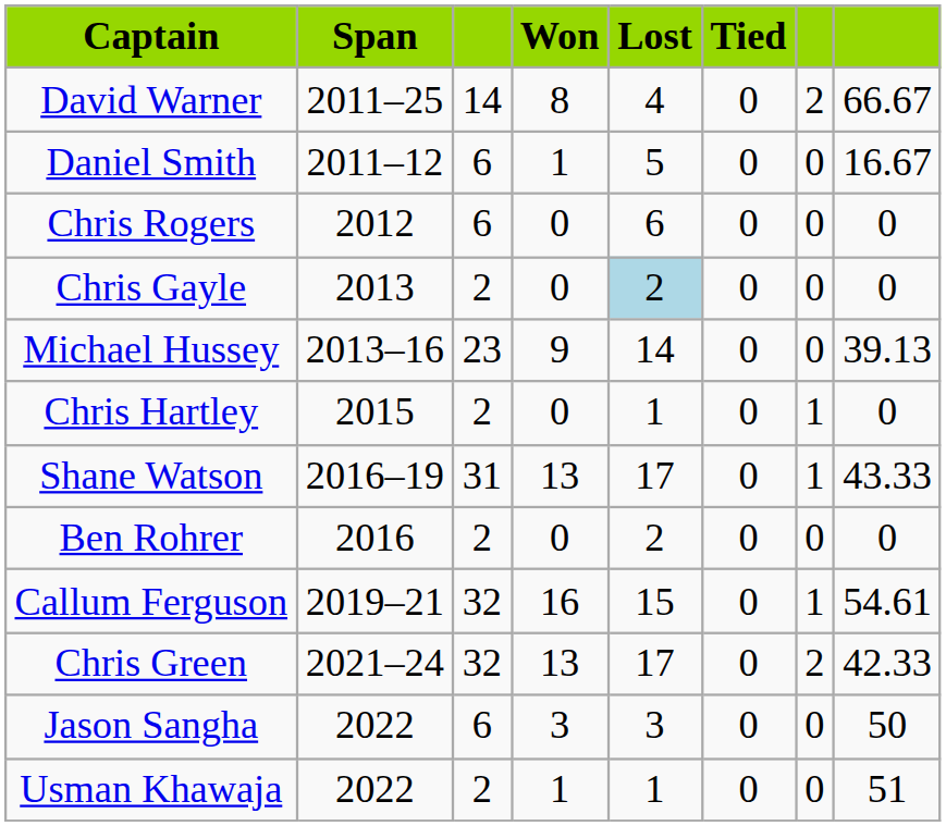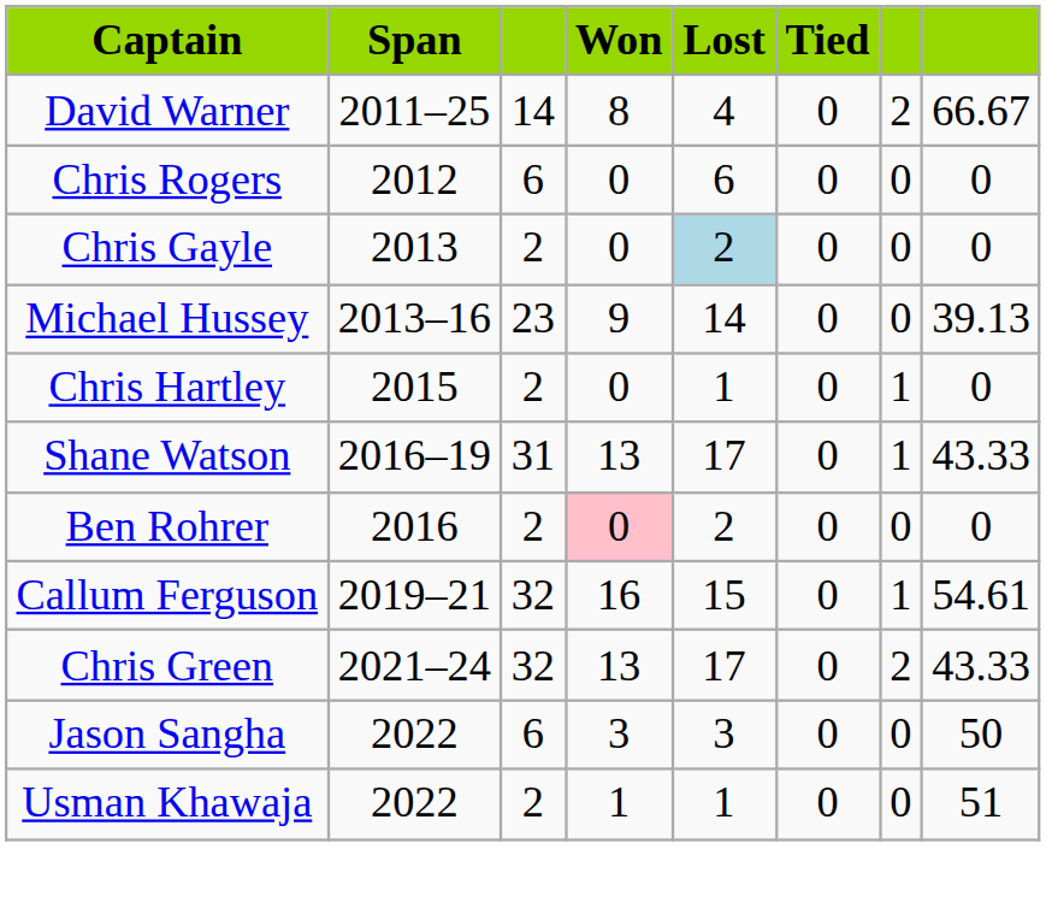- row: Daniel Smith | 2011–12 | 6 | 1 | 5 | 0 | 0 | 16.67
Ben Rohrer | Won: no background -> pink background
Chris Green | column 8: 42.33 -> 43.33
